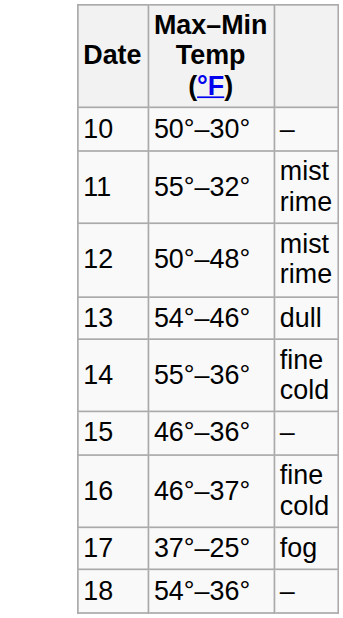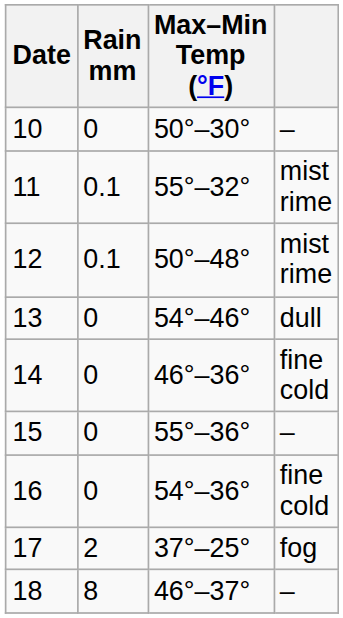+ column: Rain mm | 0 | 0.1 | 0.1 | 0 | 0 | 0 | 0 | 2 | 8
14 | Max–Min Temp (°F): 55°–36° -> 46°–36°
15 | Max–Min Temp (°F): 46°–36° -> 55°–36°
16 | Max–Min Temp (°F): 46°–37° -> 54°–36°
18 | Max–Min Temp (°F): 54°–36° -> 46°–37°
